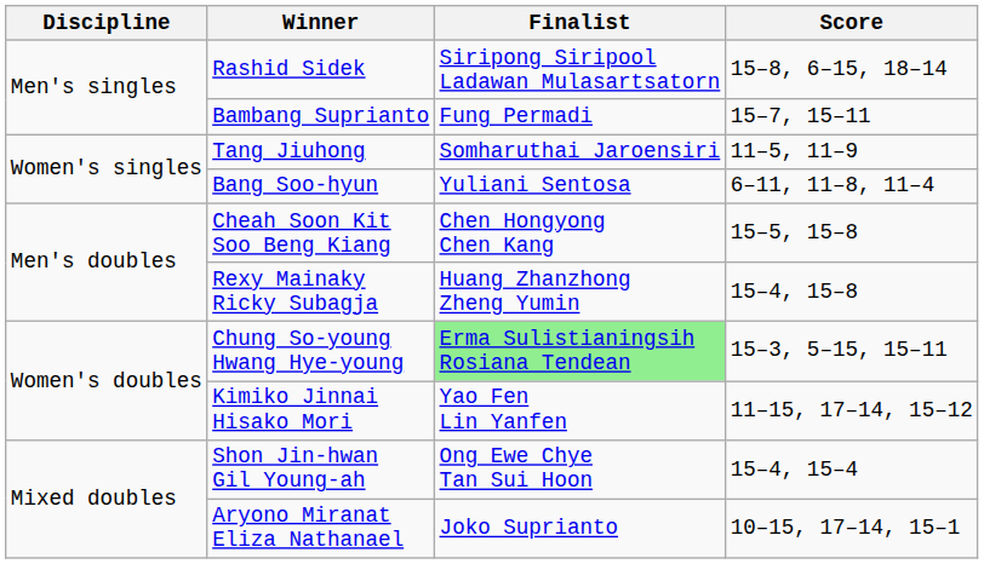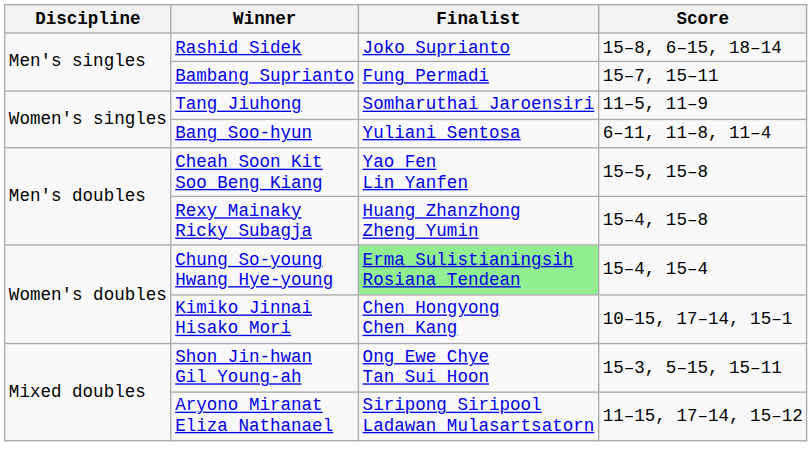Rashid Sidek | Finalist: Siripong Siripool Ladawan Mulasartsatorn -> Joko Suprianto
Cheah Soon Kit Soo Beng Kiang | Finalist: Chen Hongyong Chen Kang -> Yao Fen Lin Yanfen
Chung So-young Hwang Hye-young | Score: 15–3, 5–15, 15–11 -> 15–4, 15–4
Kimiko Jinnai Hisako Mori | Finalist: Yao Fen Lin Yanfen -> Chen Hongyong Chen Kang
Kimiko Jinnai Hisako Mori | Score: 11–15, 17–14, 15–12 -> 10–15, 17–14, 15–1
Shon Jin-hwan Gil Young-ah | Score: 15–4, 15–4 -> 15–3, 5–15, 15–11
Aryono Miranat Eliza Nathanael | Finalist: Joko Suprianto -> Siripong Siripool Ladawan Mulasartsatorn
Aryono Miranat Eliza Nathanael | Score: 10–15, 17–14, 15–1 -> 11–15, 17–14, 15–12
